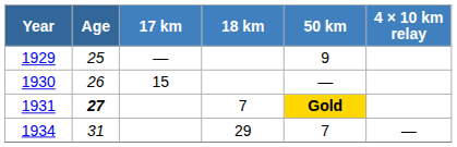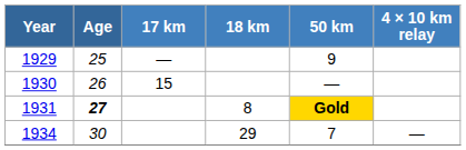1931 | 18 km: 7 -> 8
1934 | Age: 31 -> 30
